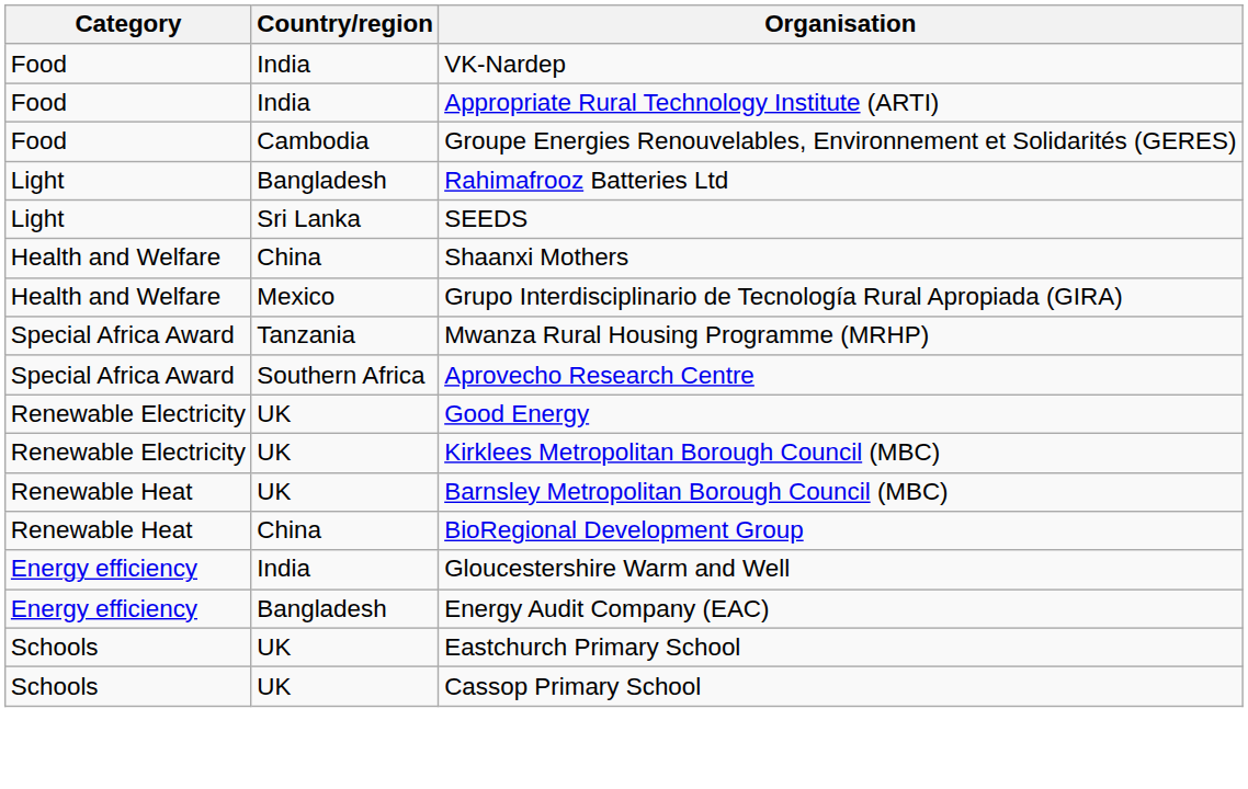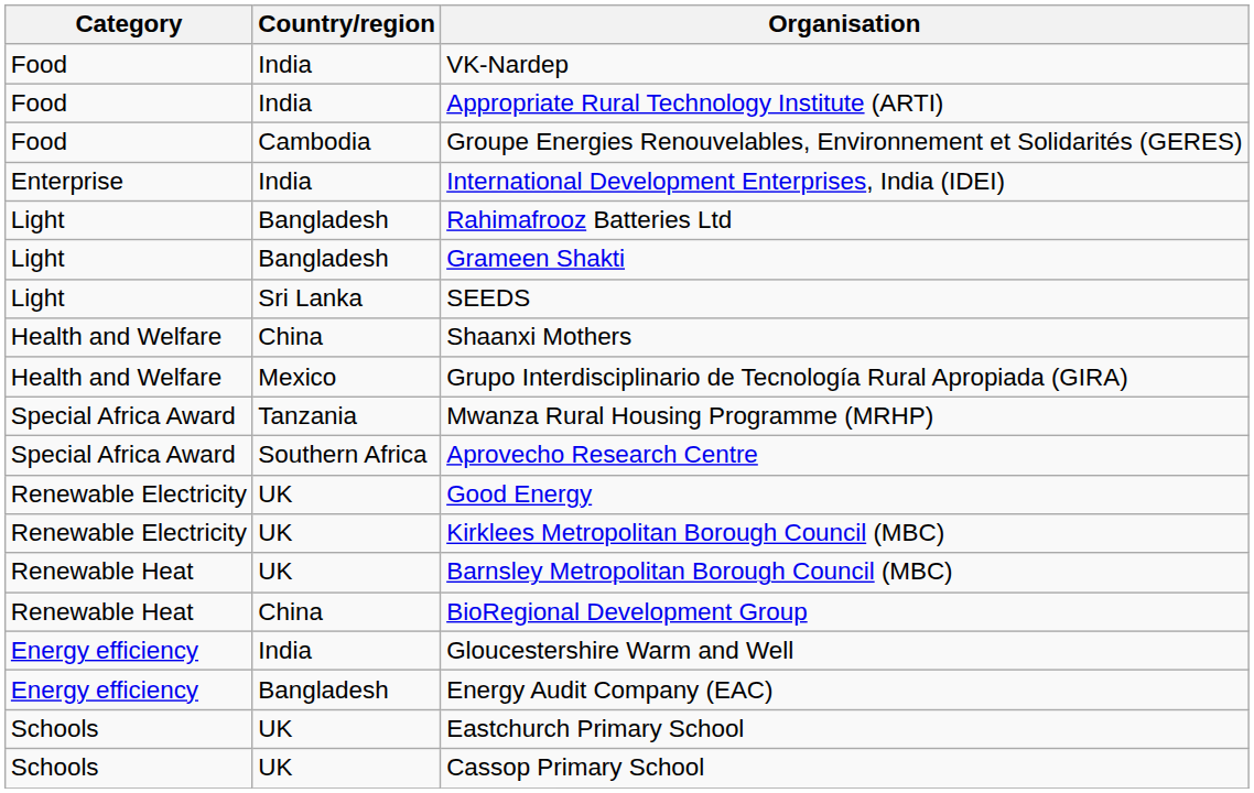+ row: Enterprise | India | International Development Enterprises, India (IDEI)
+ row: Light | Bangladesh | Grameen Shakti
